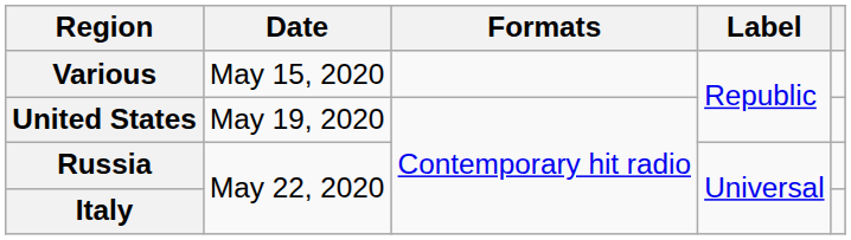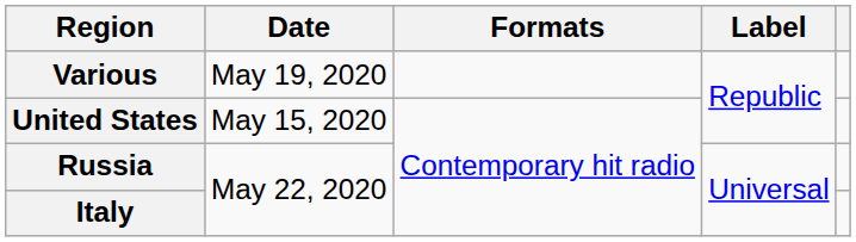Various | Date: May 15, 2020 -> May 19, 2020
United States | Date: May 19, 2020 -> May 15, 2020
